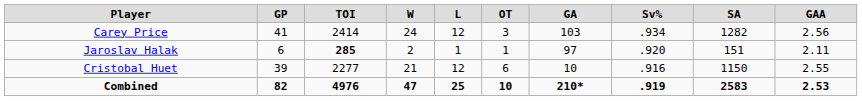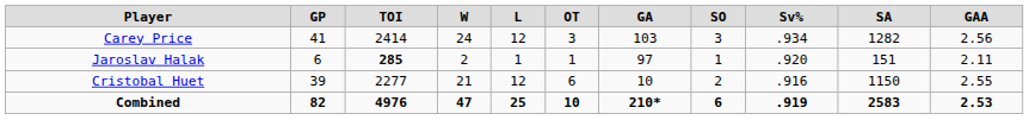+ column: SO | 3 | 1 | 2 | 6
